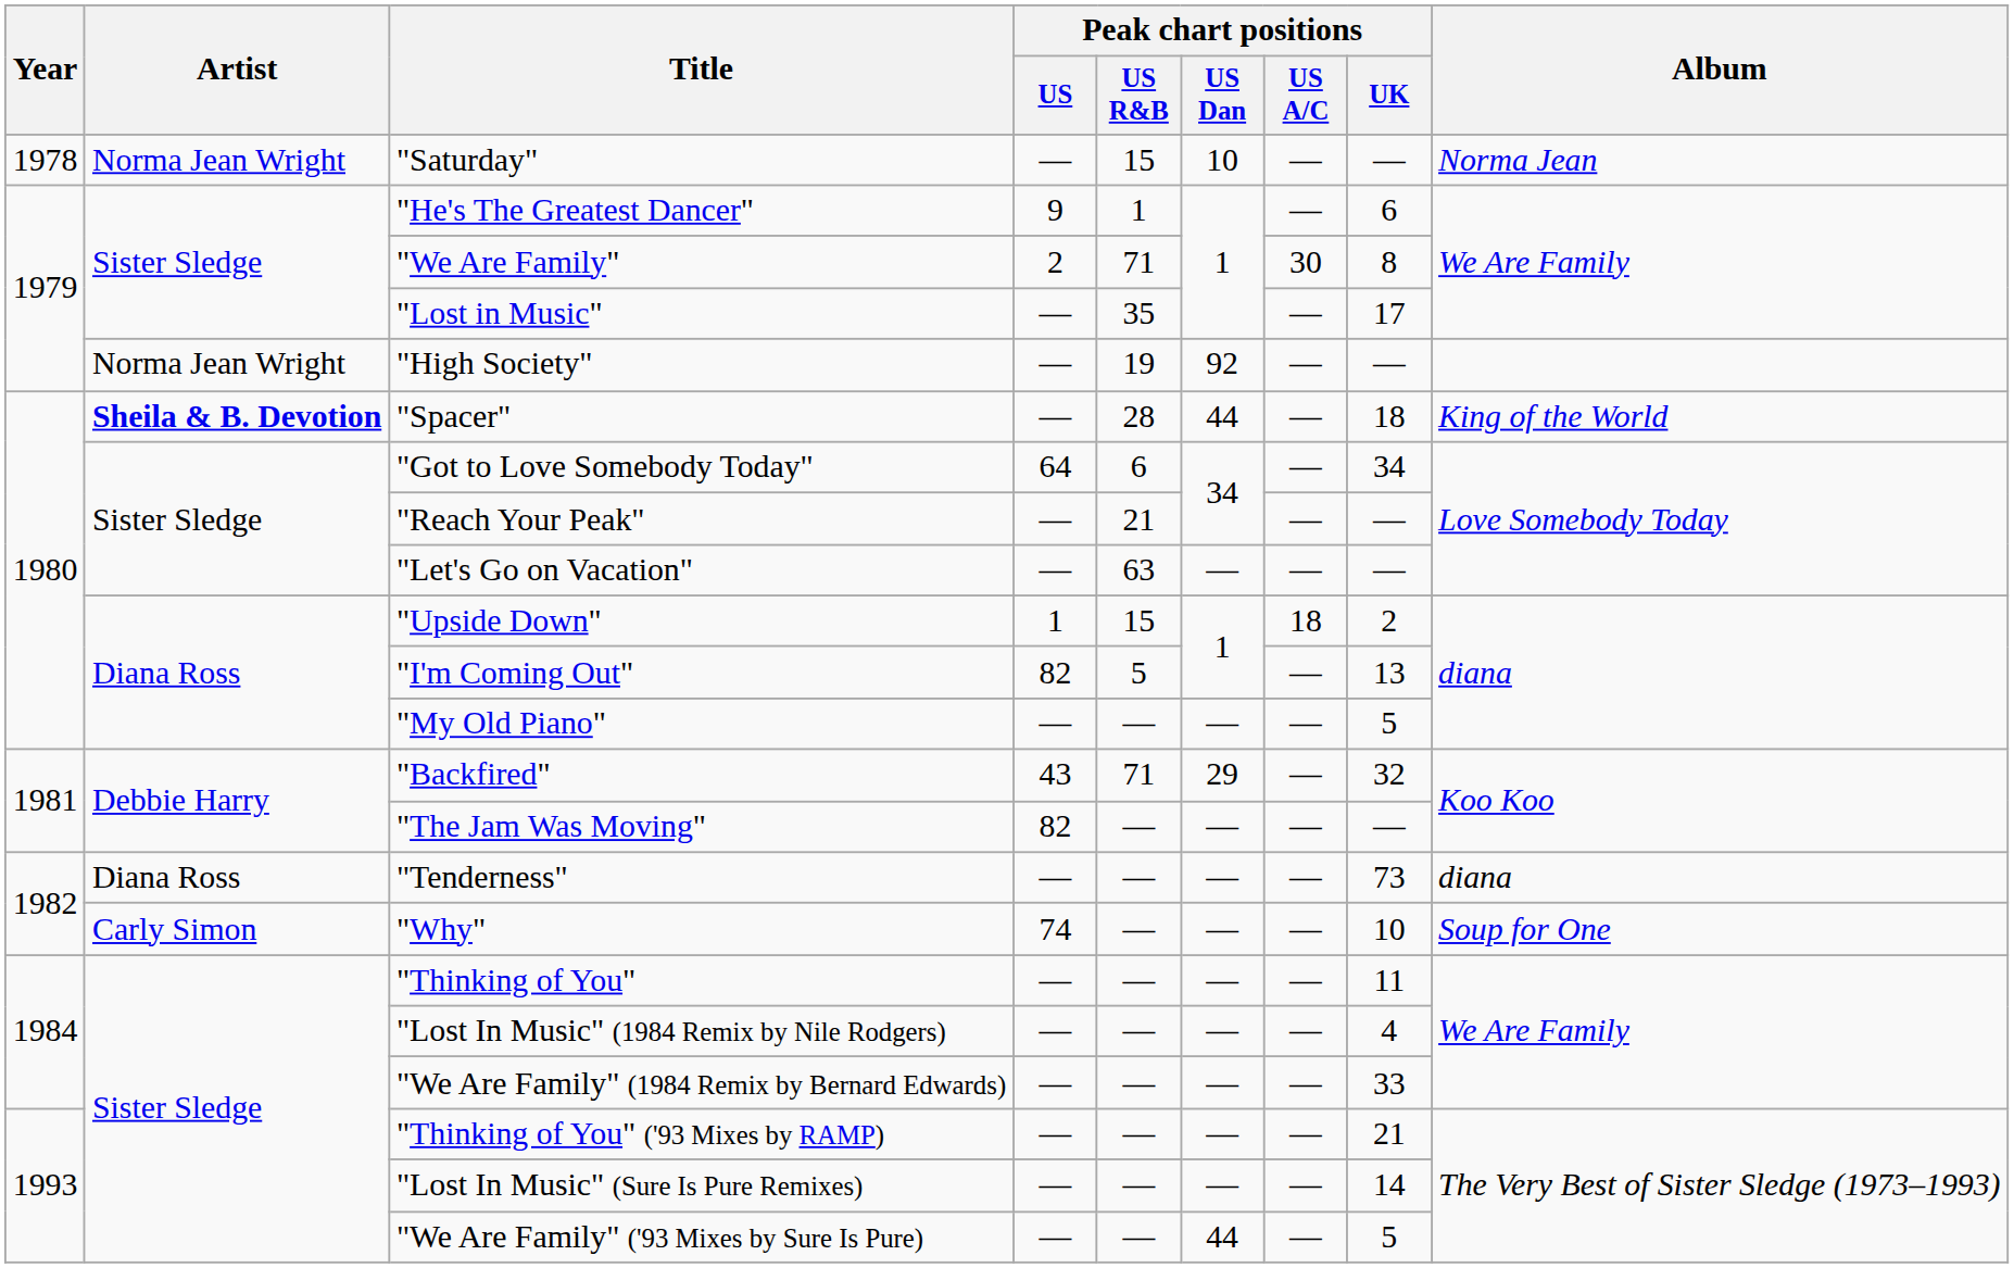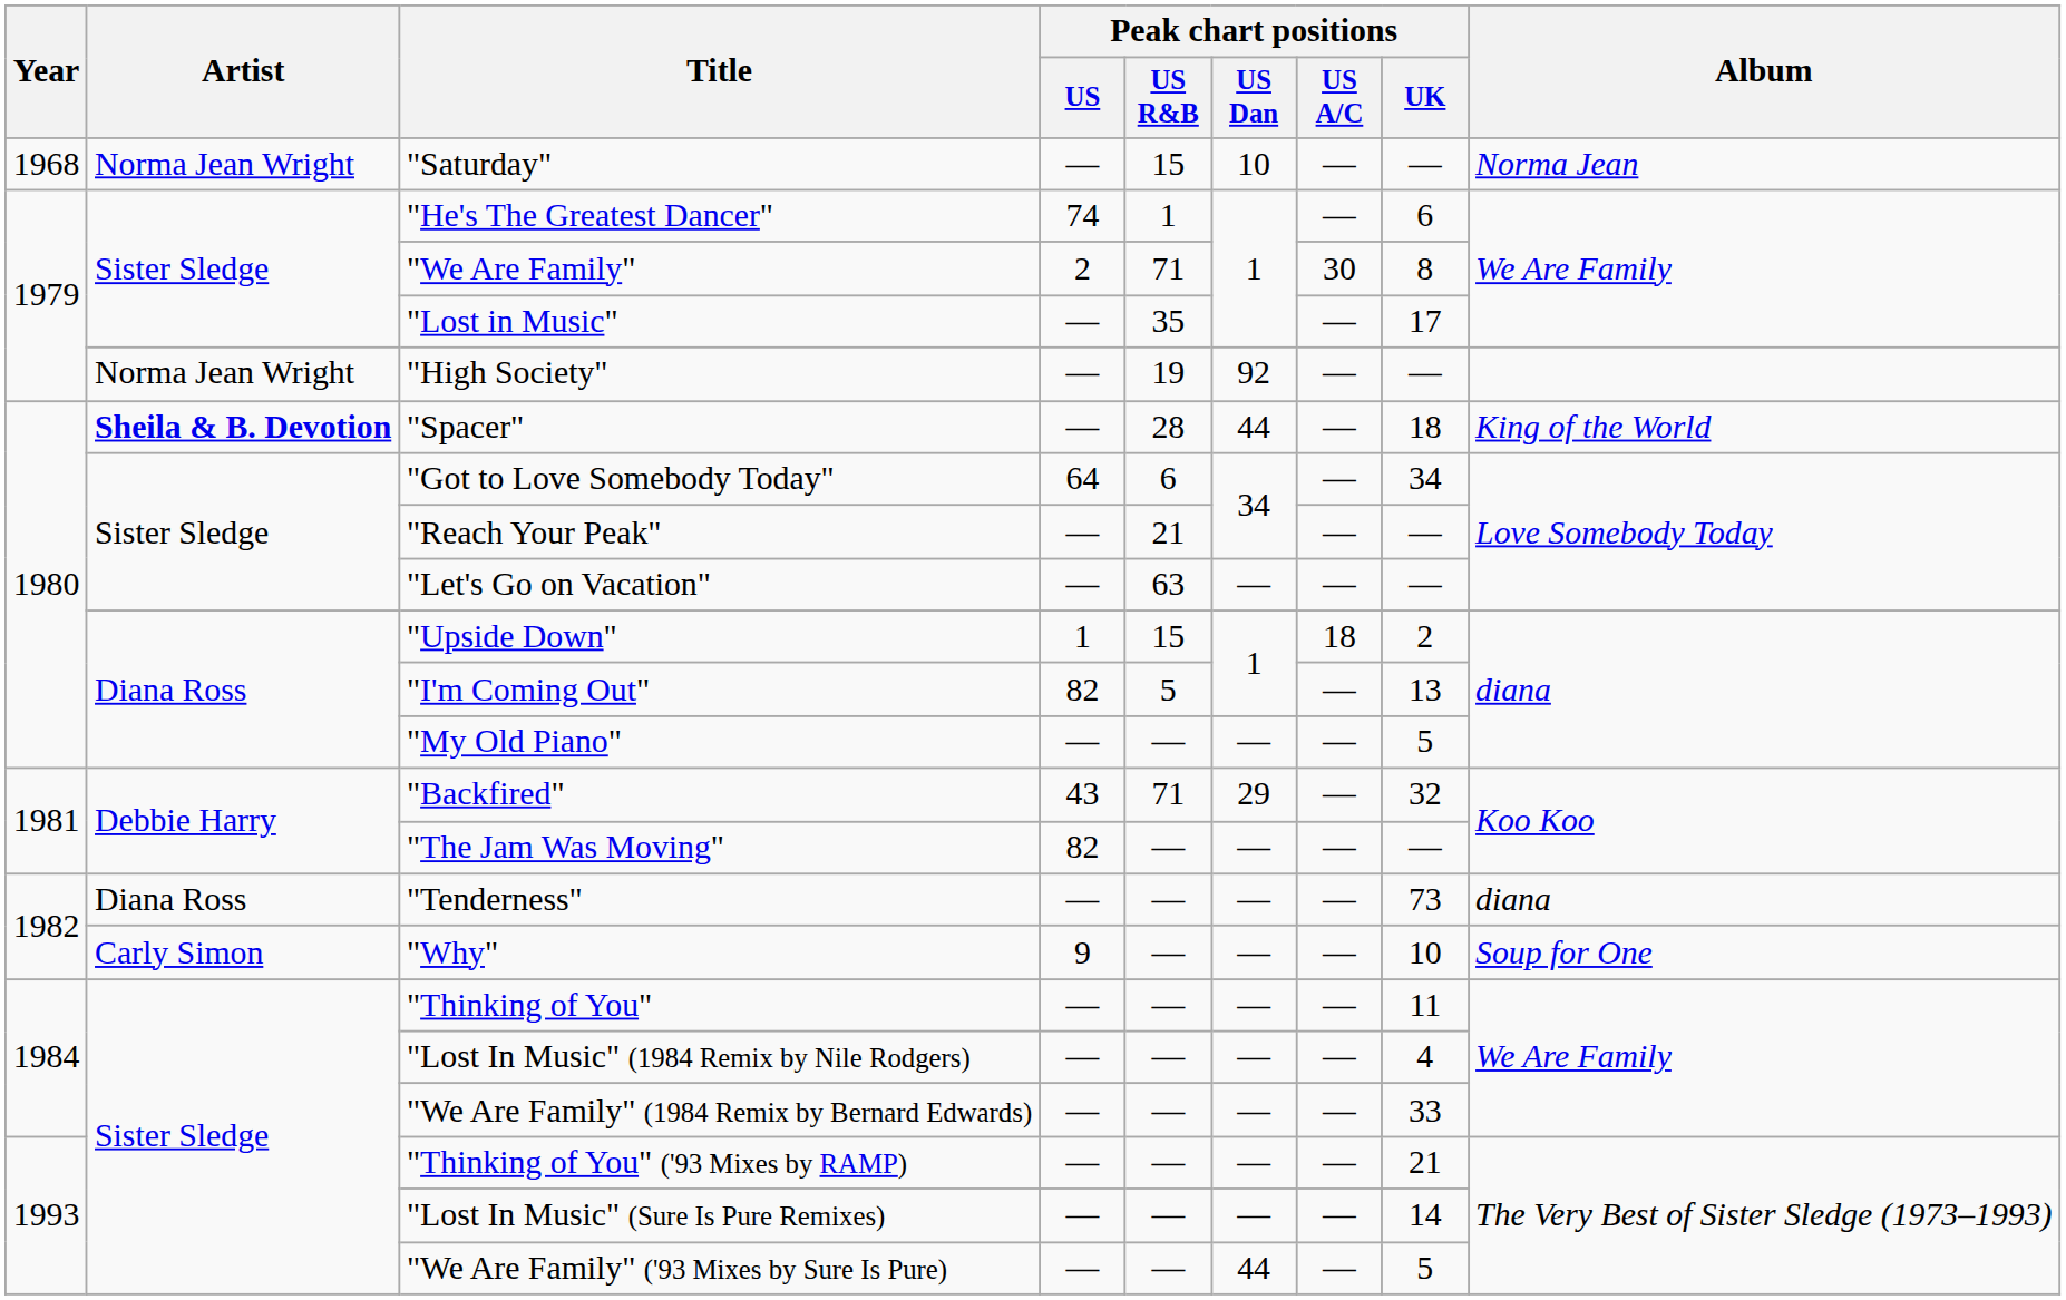"Saturday" | Year: 1978 -> 1968
"He's The Greatest Dancer" | Peak chart positions / US: 9 -> 74
"Why" | Peak chart positions / US: 74 -> 9
